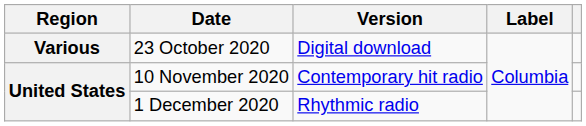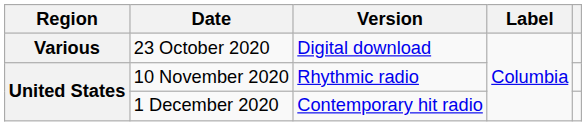10 November 2020 | Version: Contemporary hit radio -> Rhythmic radio
1 December 2020 | Version: Rhythmic radio -> Contemporary hit radio
